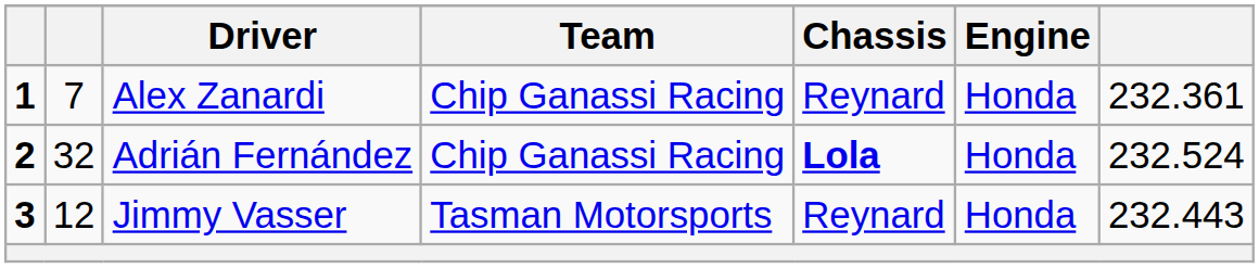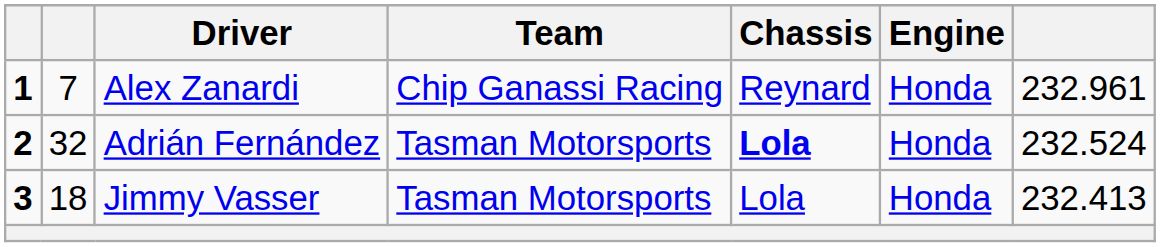Alex Zanardi | column 7: 232.361 -> 232.961
Adrián Fernández | Team: Chip Ganassi Racing -> Tasman Motorsports
Jimmy Vasser | column 2: 12 -> 18
Jimmy Vasser | Chassis: Reynard -> Lola
Jimmy Vasser | column 7: 232.443 -> 232.413
